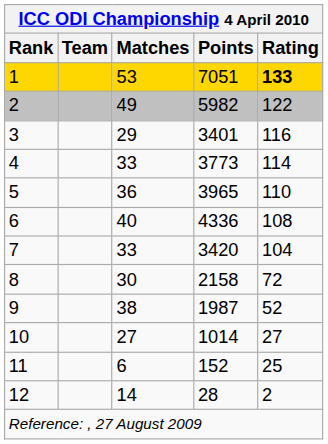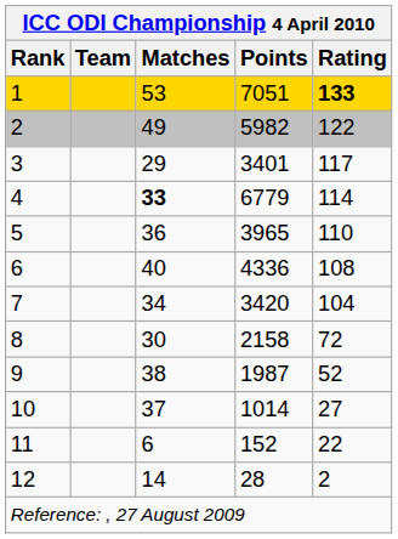3 | Rating: 116 -> 117
4 | Matches: normal -> bold
4 | Points: 3773 -> 6779
7 | Matches: 33 -> 34
10 | Matches: 27 -> 37
11 | Rating: 25 -> 22
